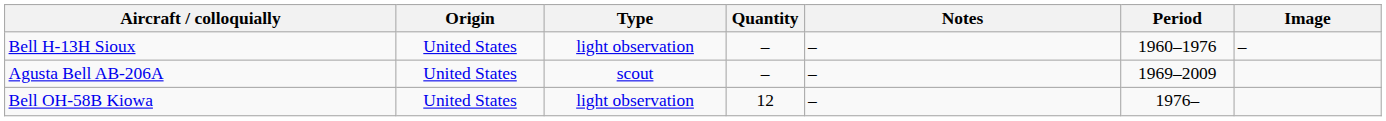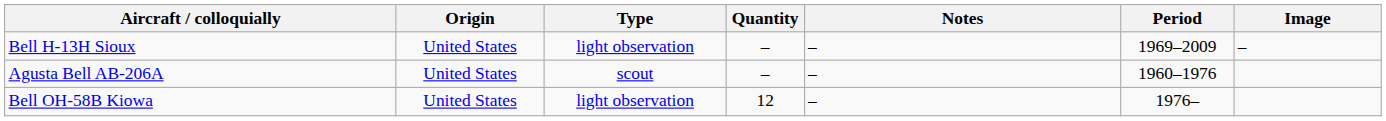Bell H-13H Sioux | Period: 1960–1976 -> 1969–2009
Agusta Bell AB-206A | Period: 1969–2009 -> 1960–1976
